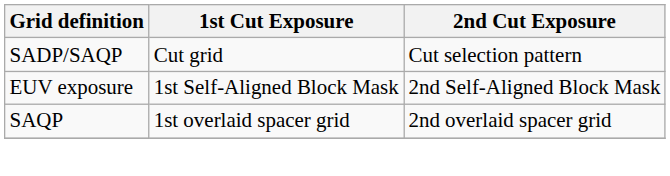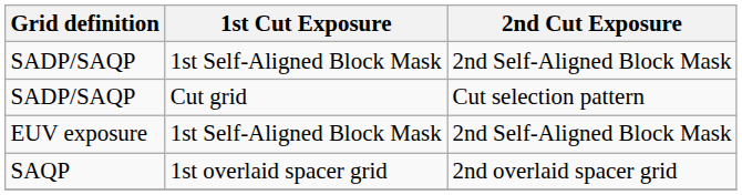+ row: SADP/SAQP | 1st Self-Aligned Block Mask | 2nd Self-Aligned Block Mask
